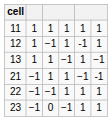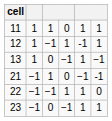11 | column 4: 1 -> 0
13 | column 3: 1 -> 0
21 | column 4: 1 -> 0
22 | column 6: 1 -> 0
